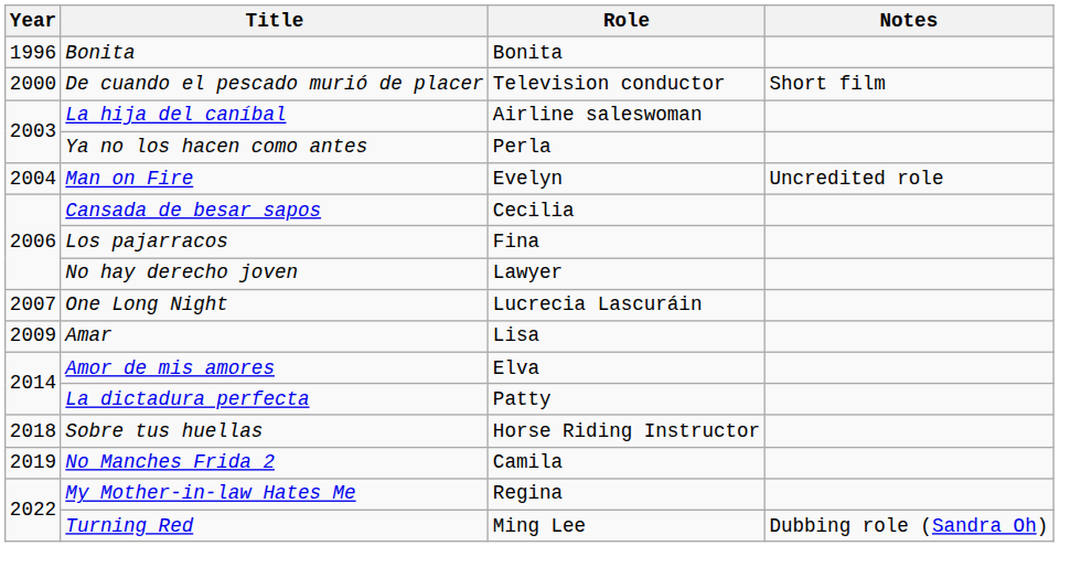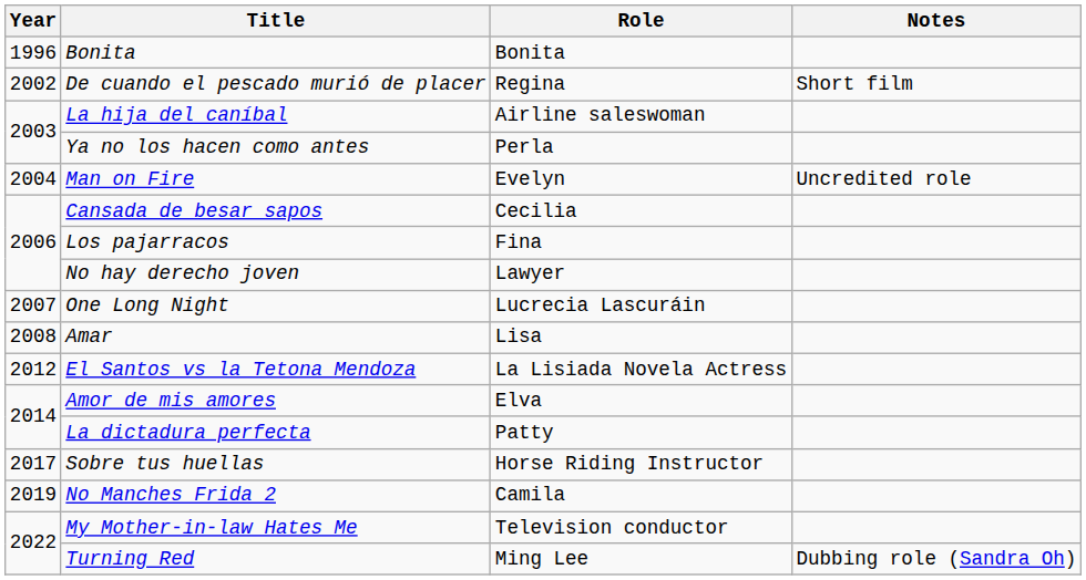De cuando el pescado murió de placer | Year: 2000 -> 2002
De cuando el pescado murió de placer | Role: Television conductor -> Regina
Amar | Year: 2009 -> 2008
+ row: 2012 | El Santos vs la Tetona Mendoza | La Lisiada Novela Actress
Sobre tus huellas | Year: 2018 -> 2017
My Mother-in-law Hates Me | Role: Regina -> Television conductor
